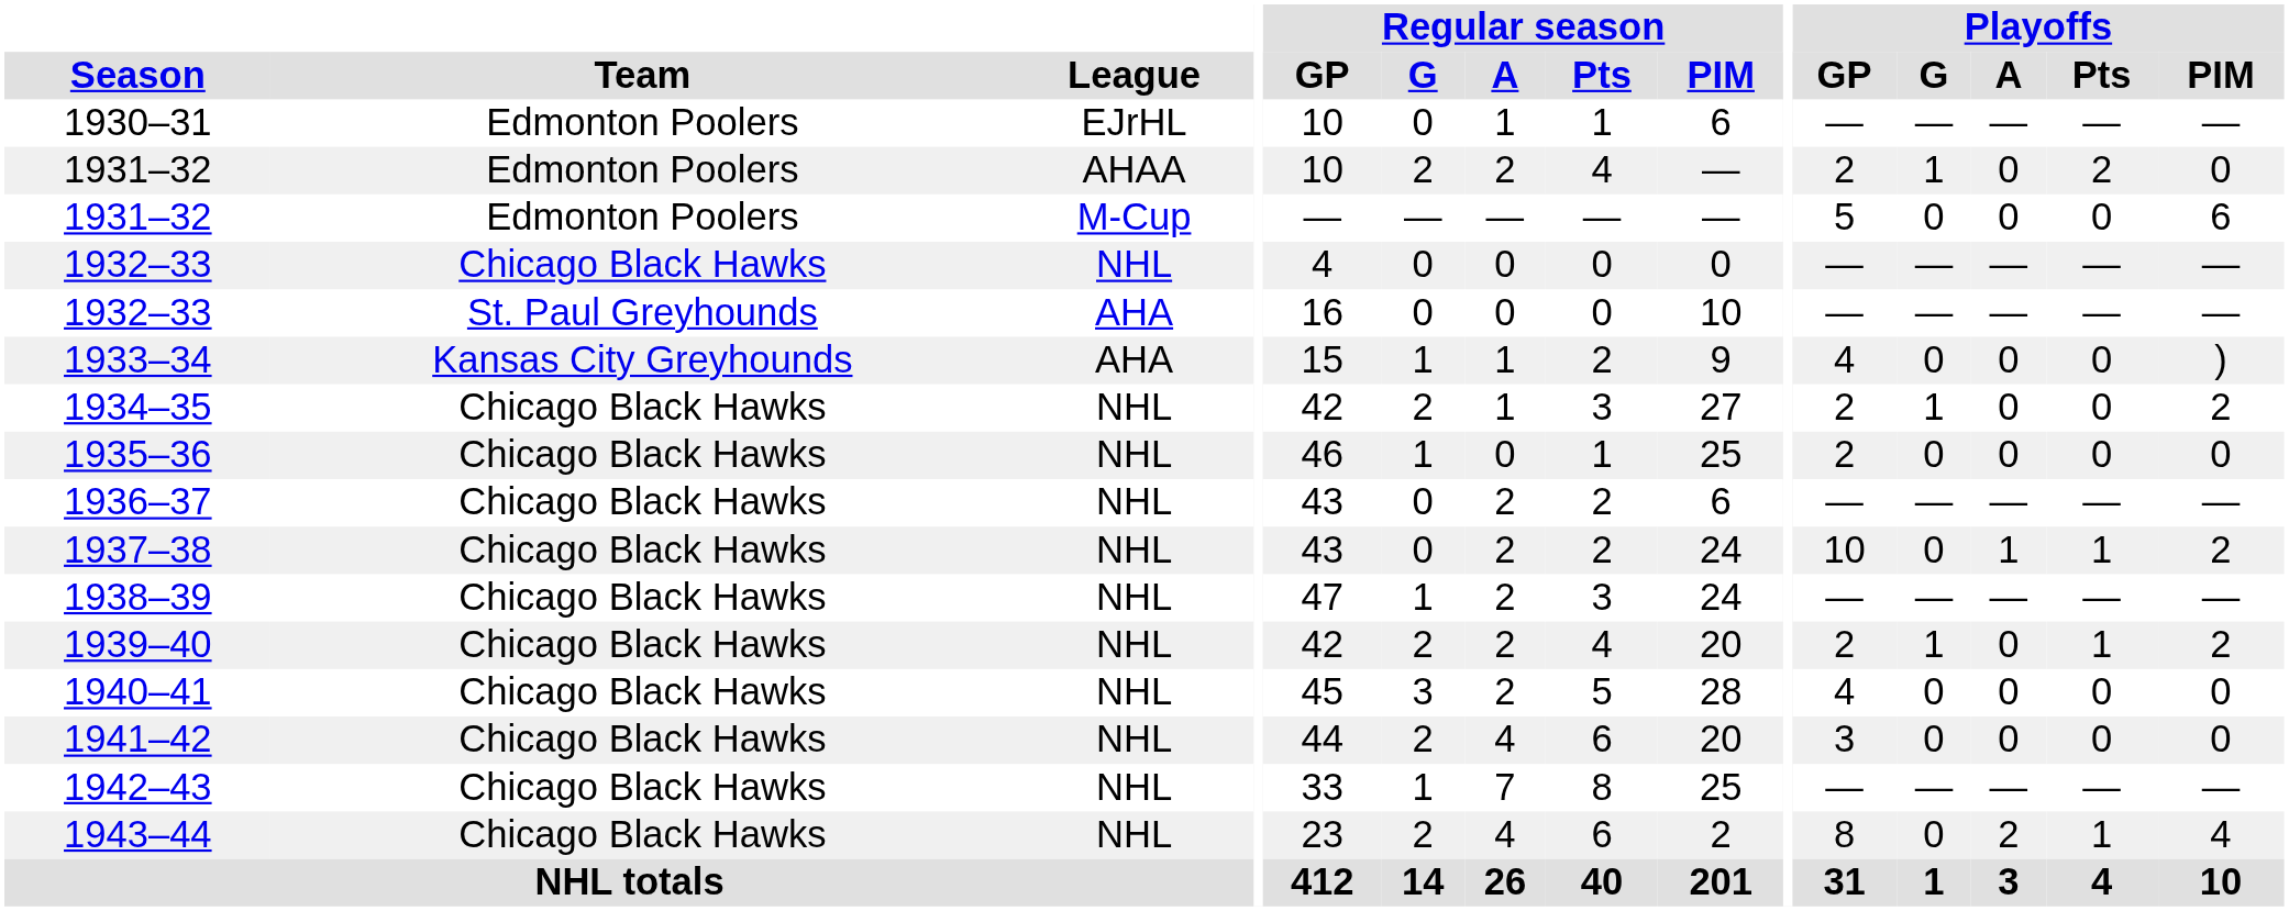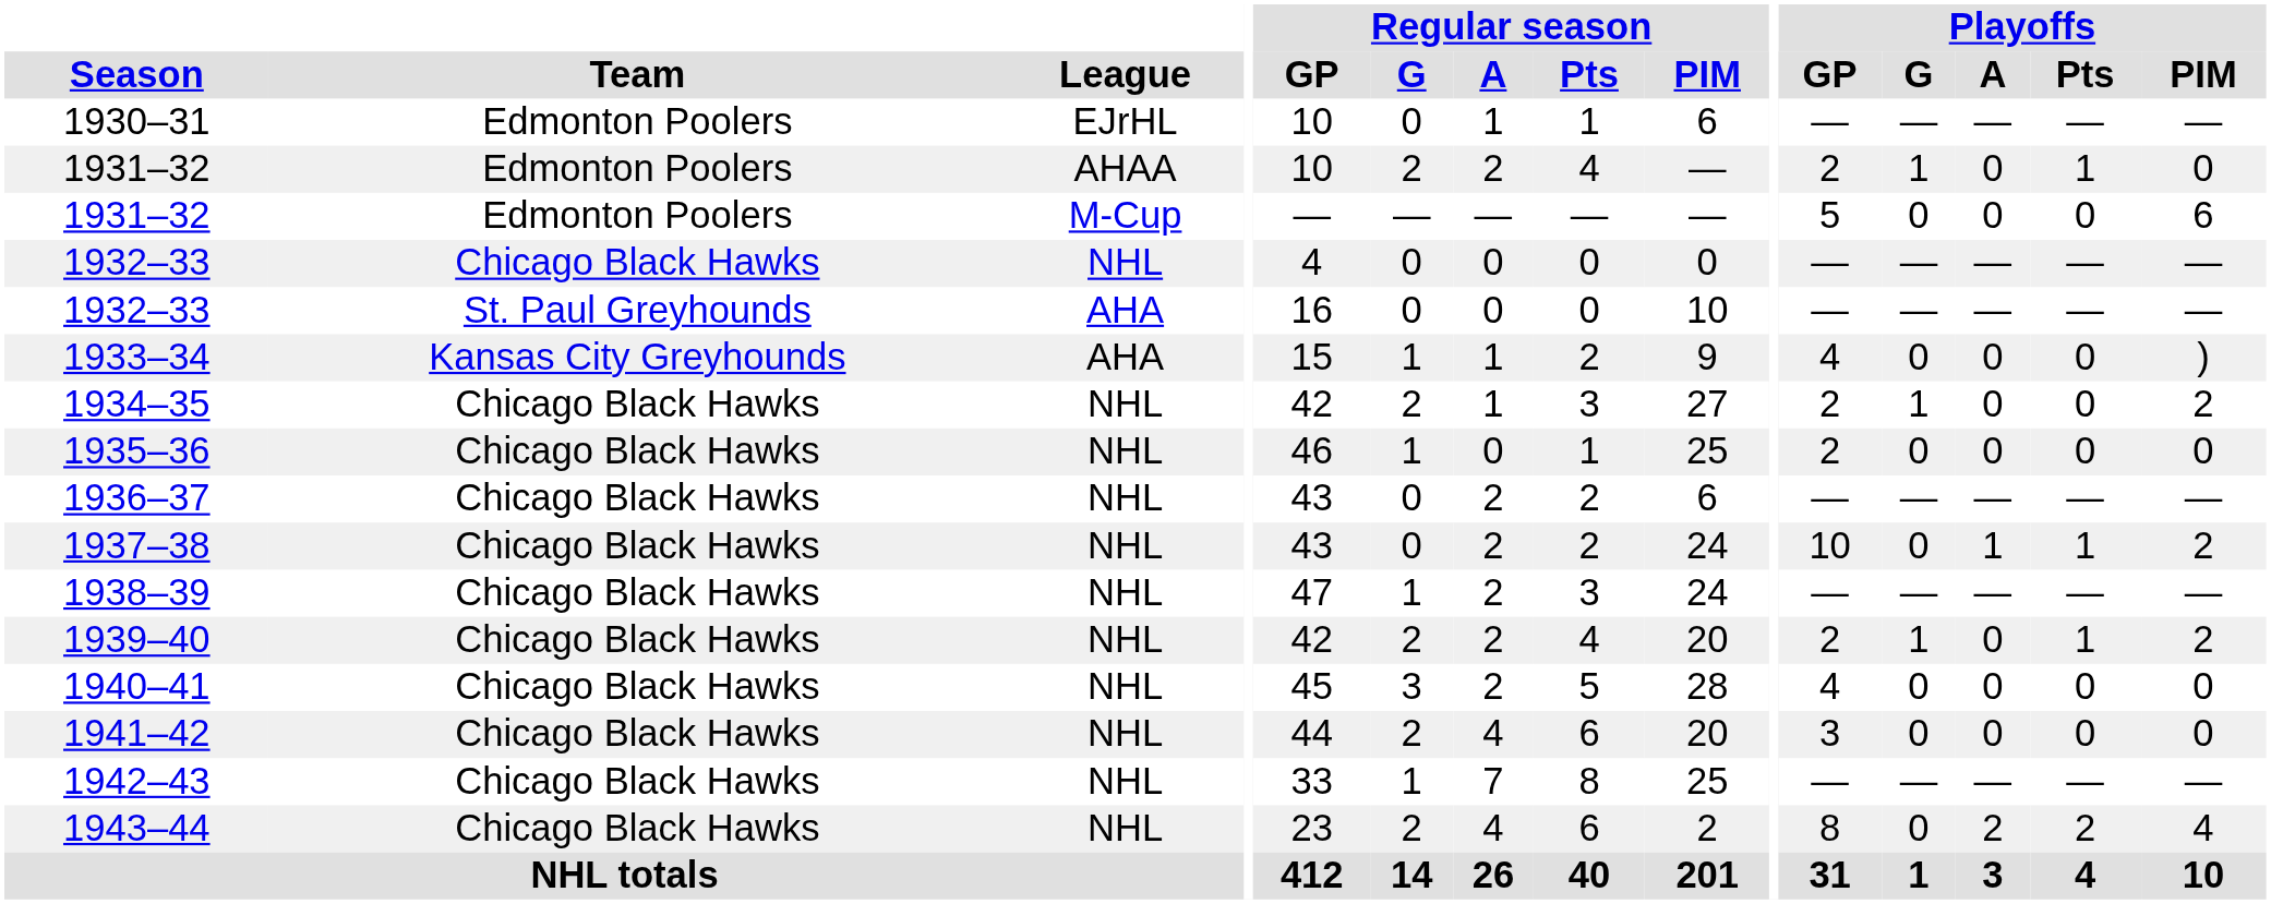1931–32 / AHAA | Playoffs / Pts: 2 -> 1
1943–44 | Playoffs / Pts: 1 -> 2
